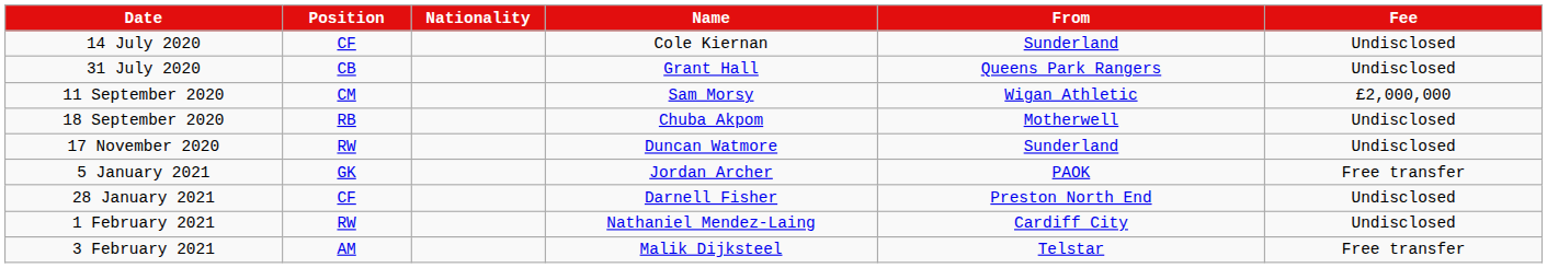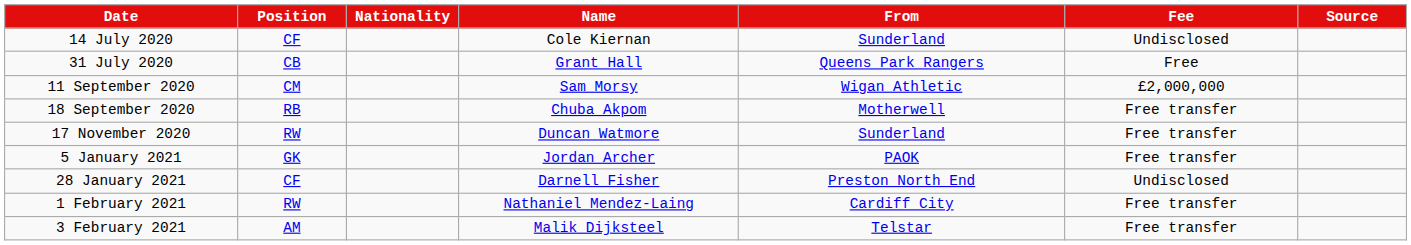+ column: Source
31 July 2020 | Fee: Undisclosed -> Free
18 September 2020 | Fee: Undisclosed -> Free transfer
17 November 2020 | Fee: Undisclosed -> Free transfer
1 February 2021 | Fee: Undisclosed -> Free transfer
